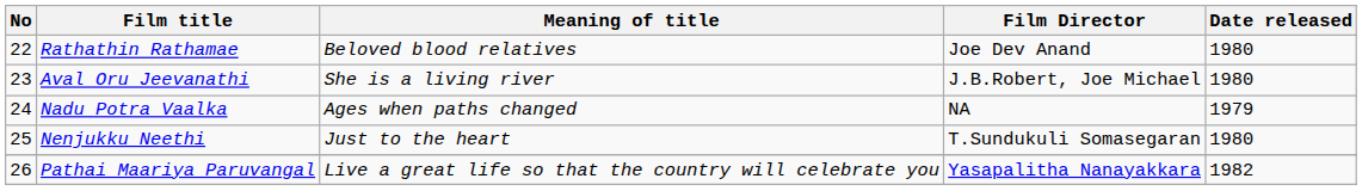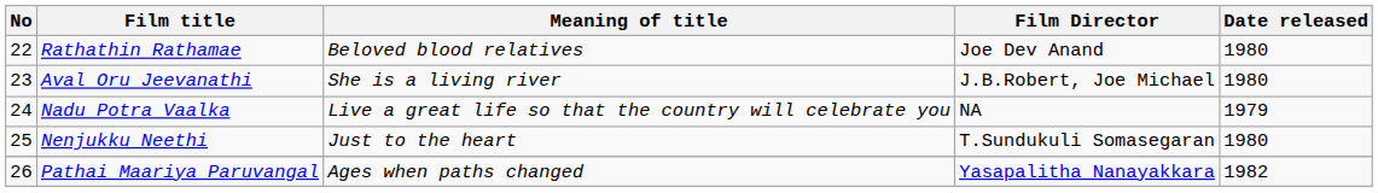Nadu Potra Vaalka | Meaning of title: Ages when paths changed -> Live a great life so that the country will celebrate you
Pathai Maariya Paruvangal | Meaning of title: Live a great life so that the country will celebrate you -> Ages when paths changed
